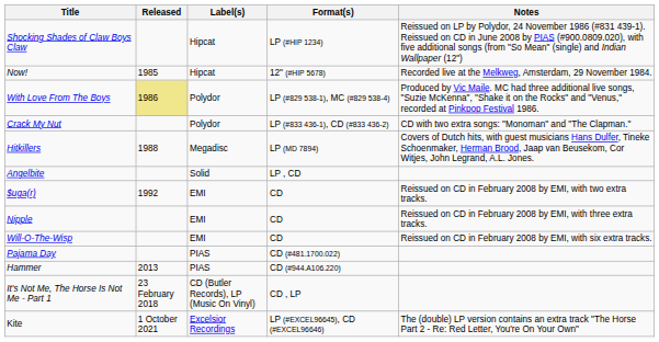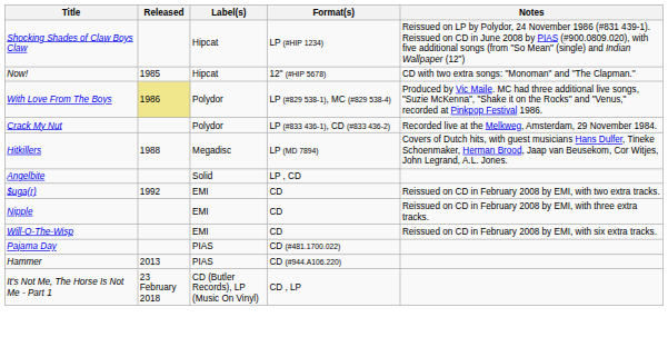Now! | Notes: Recorded live at the Melkweg, Amsterdam, 29 November 1984. -> CD with two extra songs: "Monoman" and "The Clapman."
Crack My Nut | Notes: CD with two extra songs: "Monoman" and "The Clapman." -> Recorded live at the Melkweg, Amsterdam, 29 November 1984.
- row: Kite | 1 October 2021 | Excelsior Recordings | LP (#EXCEL96645), CD (#EXCEL96646) | The (double) LP version contains an extra track "The Horse Part 2 - Re: Red Letter, You're On Your Own"
